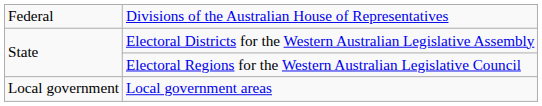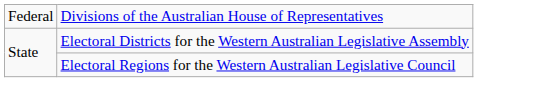- row: Local government | Local government areas
